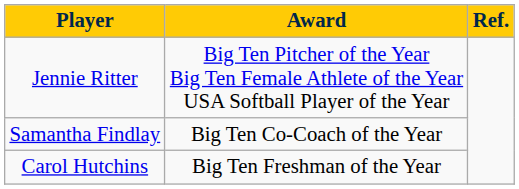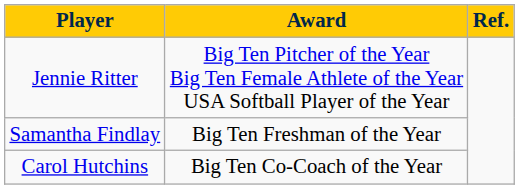Samantha Findlay | Award: Big Ten Co-Coach of the Year -> Big Ten Freshman of the Year
Carol Hutchins | Award: Big Ten Freshman of the Year -> Big Ten Co-Coach of the Year
